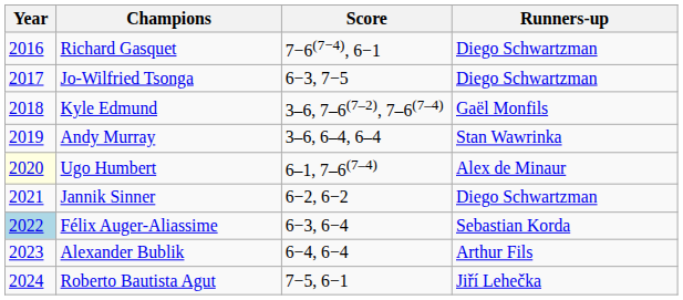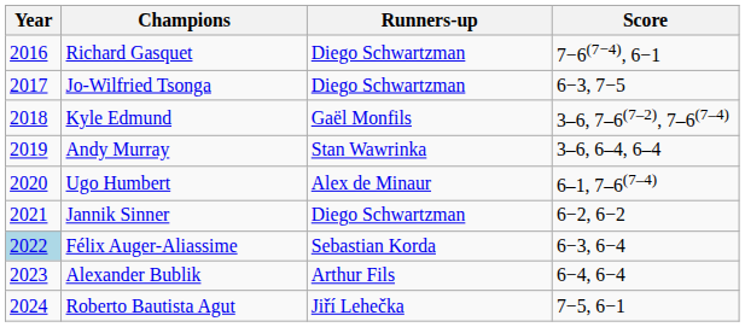columns swapped: Runners-up <-> Score
Ugo Humbert | Year: lightyellow background -> no background
